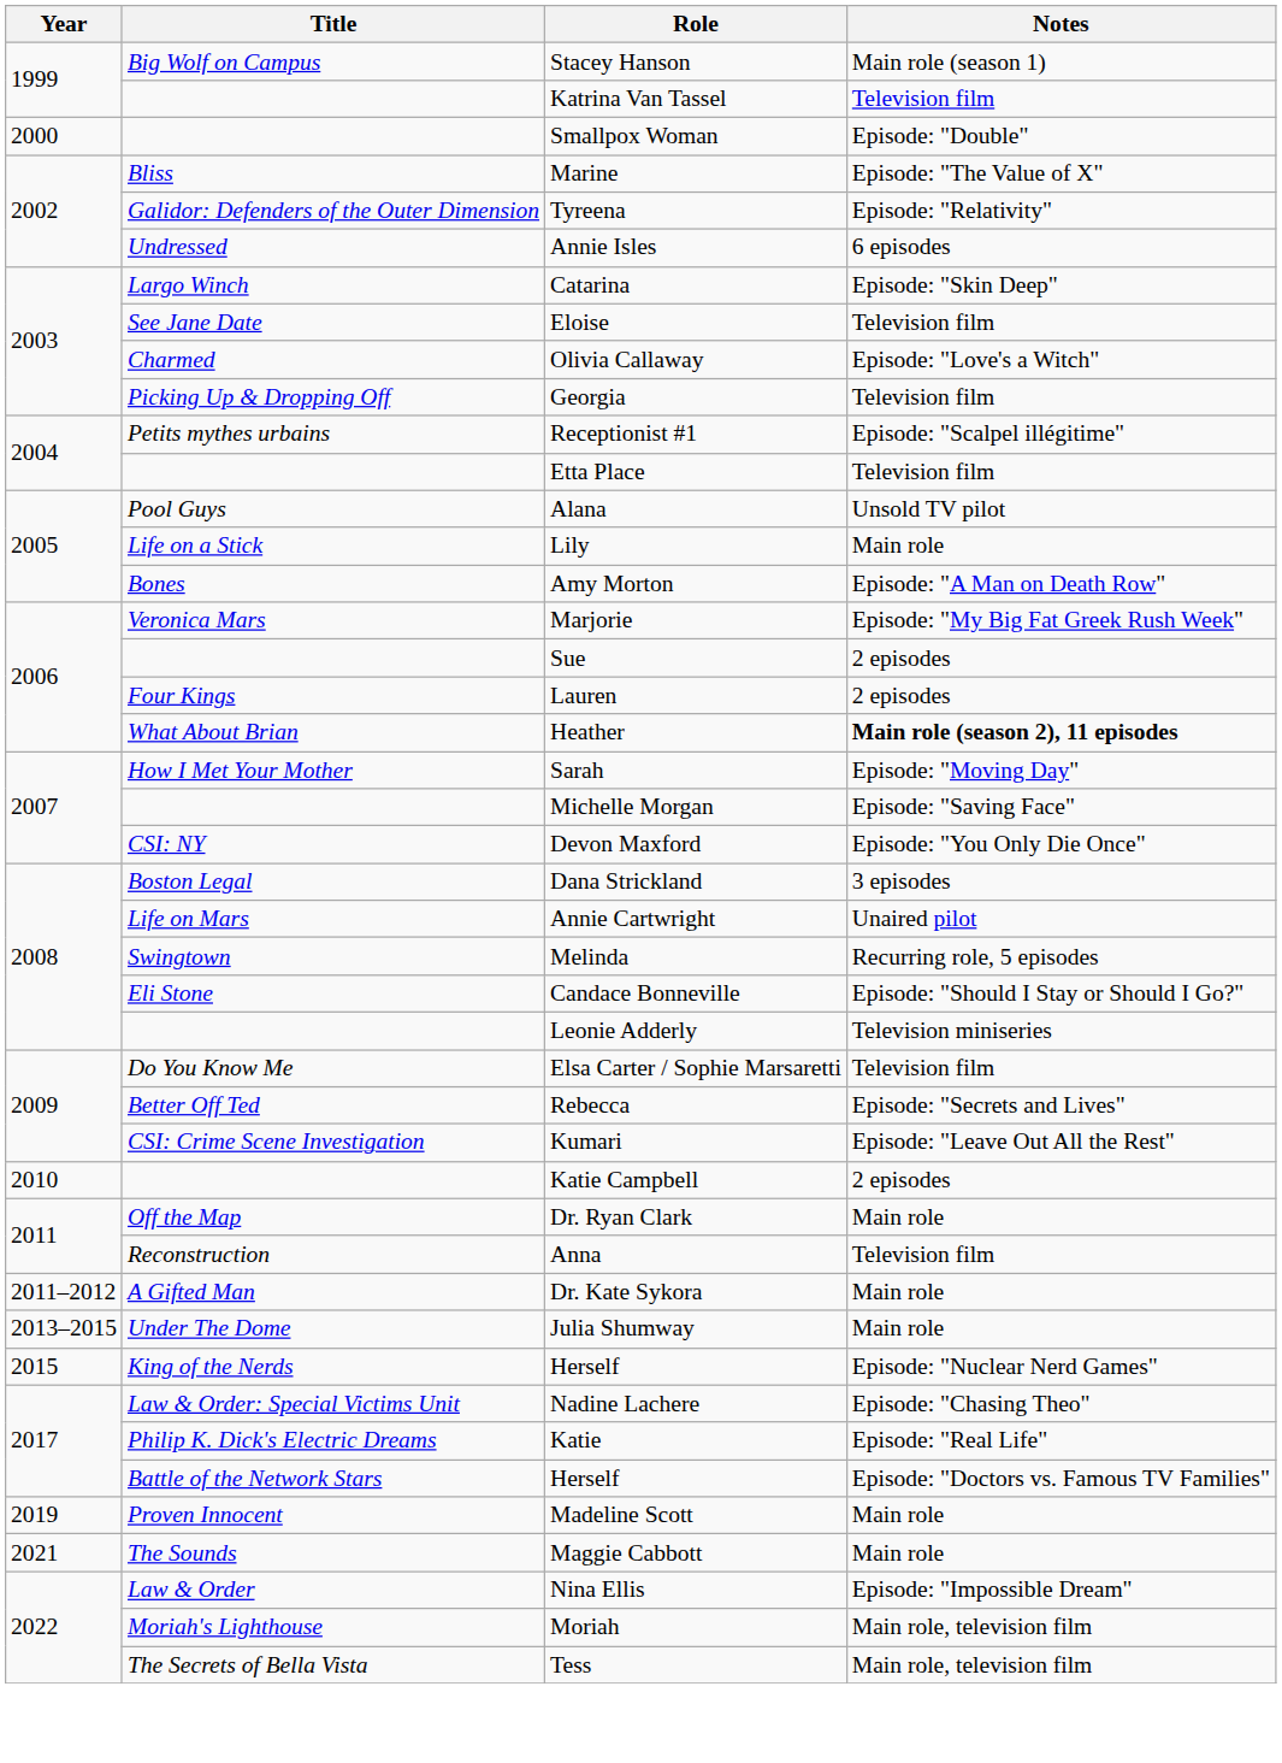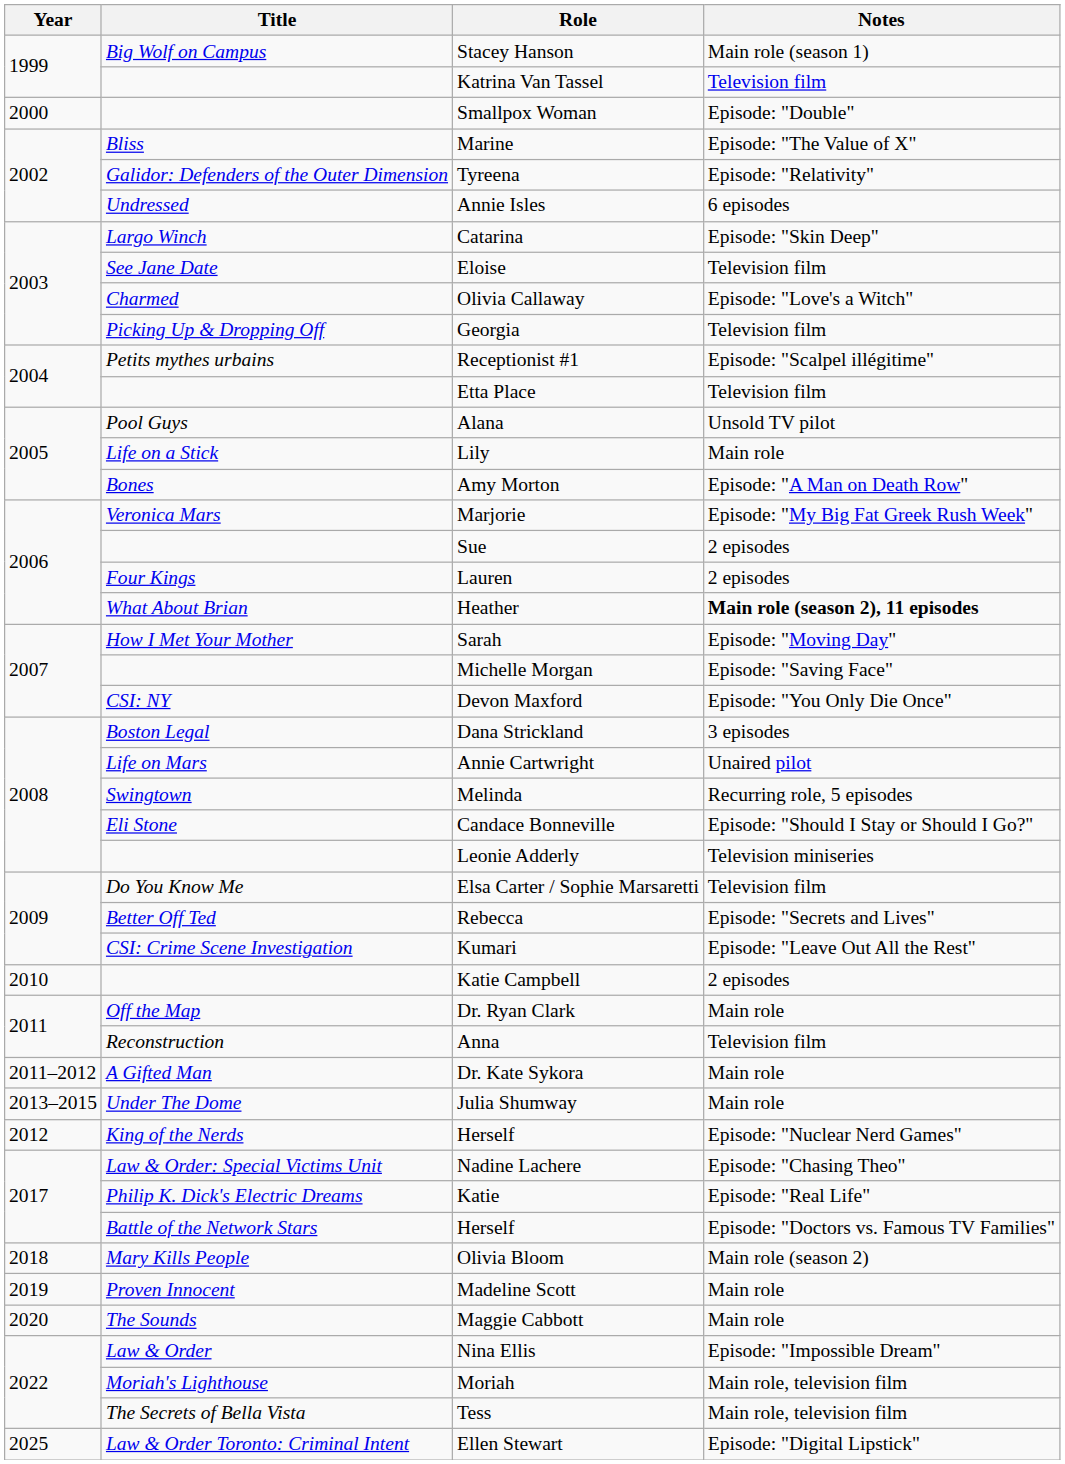King of the Nerds / Herself | Year: 2015 -> 2012
+ row: 2018 | Mary Kills People | Olivia Bloom | Main role (season 2)
Maggie Cabbott | Year: 2021 -> 2020
+ row: 2025 | Law & Order Toronto: Criminal Intent | Ellen Stewart | Episode: "Digital Lipstick"
